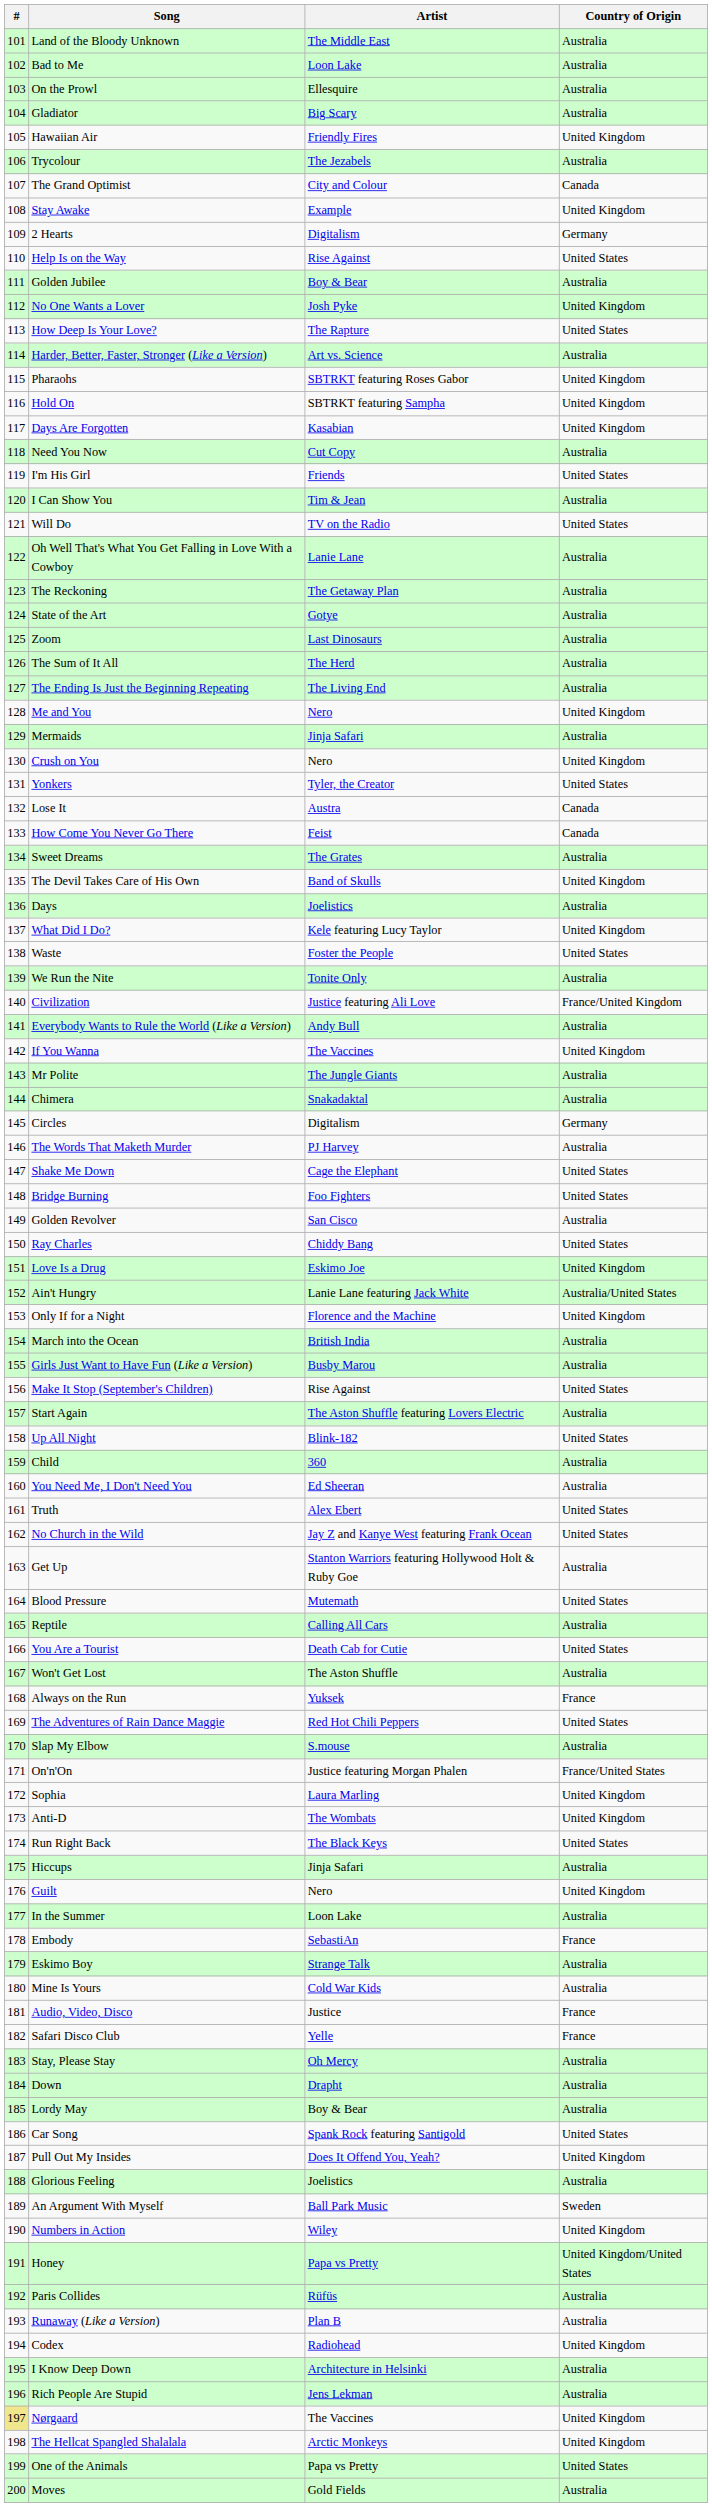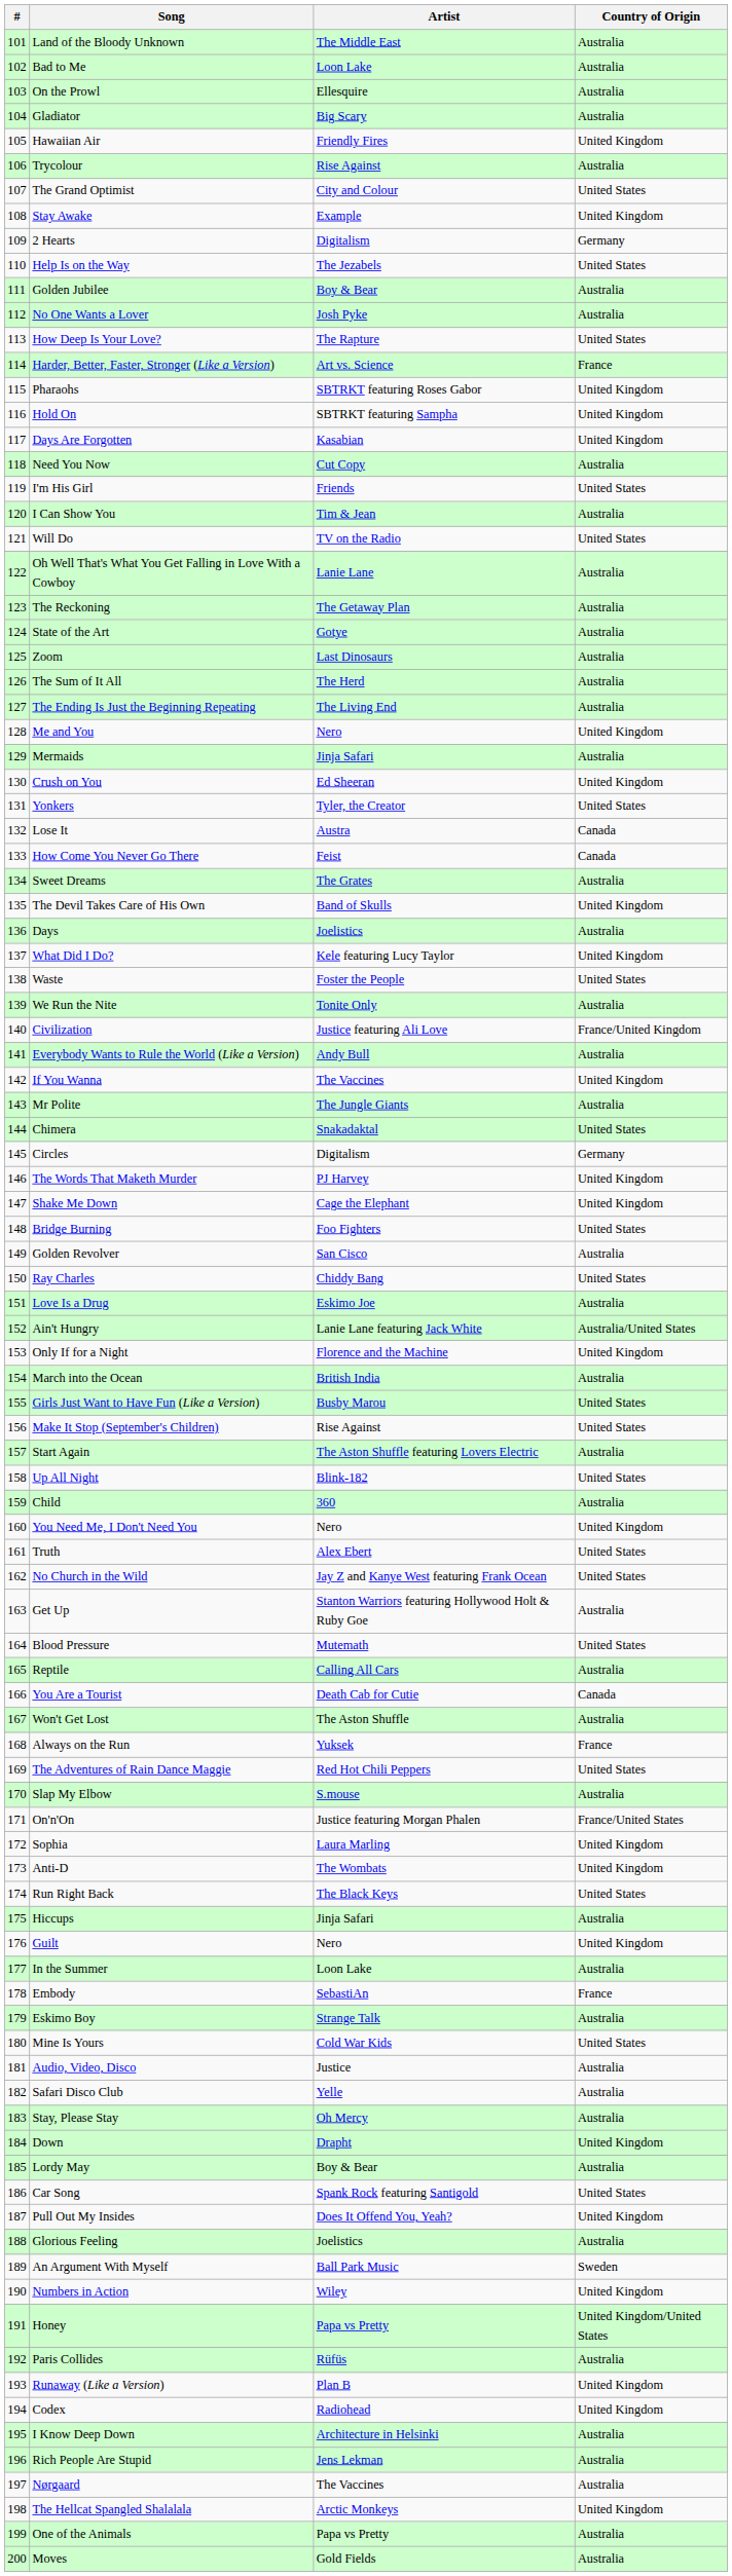Trycolour | Artist: The Jezabels -> Rise Against
The Grand Optimist | Country of Origin: Canada -> United States
Help Is on the Way | Artist: Rise Against -> The Jezabels
No One Wants a Lover | Country of Origin: United Kingdom -> Australia
Harder, Better, Faster, Stronger (Like a Version) | Country of Origin: Australia -> France
Crush on You | Artist: Nero -> Ed Sheeran
Chimera | Country of Origin: Australia -> United States
The Words That Maketh Murder | Country of Origin: Australia -> United Kingdom
Shake Me Down | Country of Origin: United States -> United Kingdom
Love Is a Drug | Country of Origin: United Kingdom -> Australia
Girls Just Want to Have Fun (Like a Version) | Country of Origin: Australia -> United States
You Need Me, I Don't Need You | Artist: Ed Sheeran -> Nero
You Need Me, I Don't Need You | Country of Origin: Australia -> United Kingdom
You Are a Tourist | Country of Origin: United States -> Canada
Mine Is Yours | Country of Origin: Australia -> United States
Audio, Video, Disco | Country of Origin: France -> Australia
Safari Disco Club | Country of Origin: France -> Australia
Down | Country of Origin: Australia -> United Kingdom
Runaway (Like a Version) | Country of Origin: Australia -> United Kingdom
Nørgaard | #: khaki background -> no background
Nørgaard | Country of Origin: United Kingdom -> Australia
One of the Animals | Country of Origin: United States -> Australia
